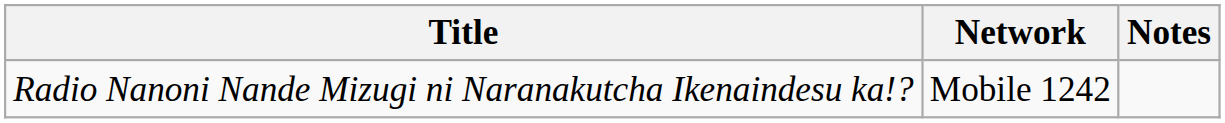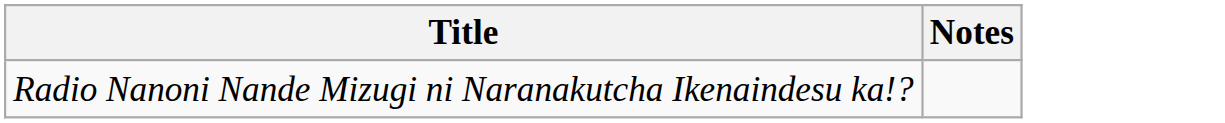- column: Network | Mobile 1242
